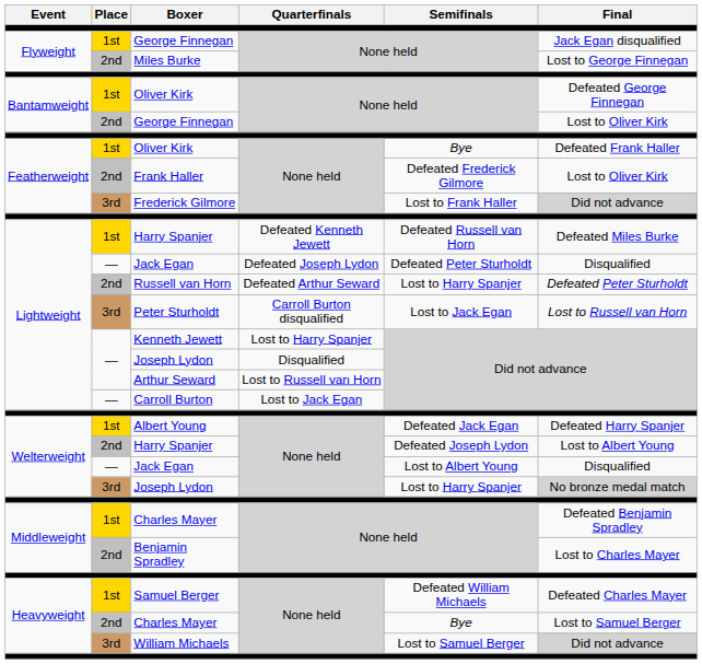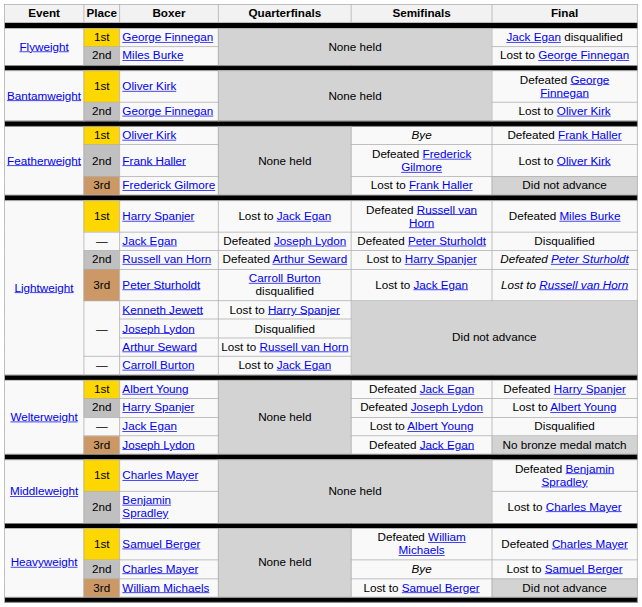Lightweight / Harry Spanjer | Quarterfinals: Defeated Kenneth Jewett -> Lost to Jack Egan
Welterweight / Joseph Lydon | Semifinals: Lost to Harry Spanjer -> Defeated Jack Egan
